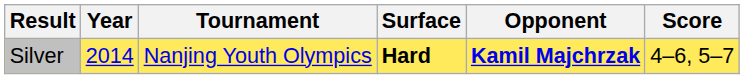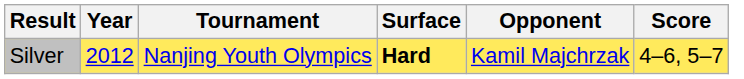Silver | Year: 2014 -> 2012
Silver | Opponent: bold -> normal
